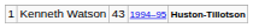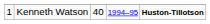Kenneth Watson | column 3: 43 -> 40
